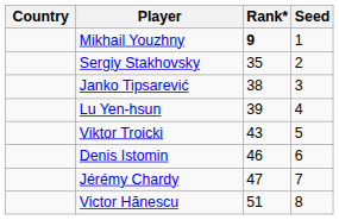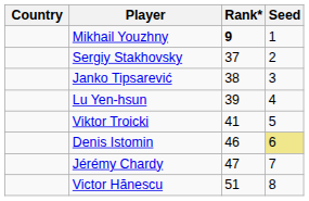Sergiy Stakhovsky | Rank*: 35 -> 37
Viktor Troicki | Rank*: 43 -> 41
Denis Istomin | Seed: no background -> khaki background
